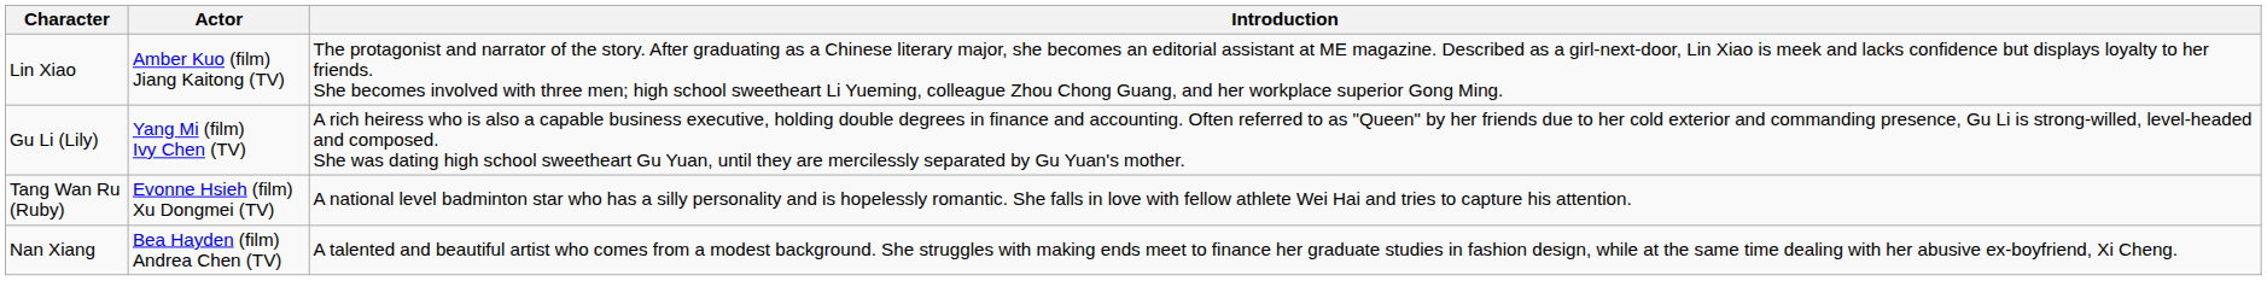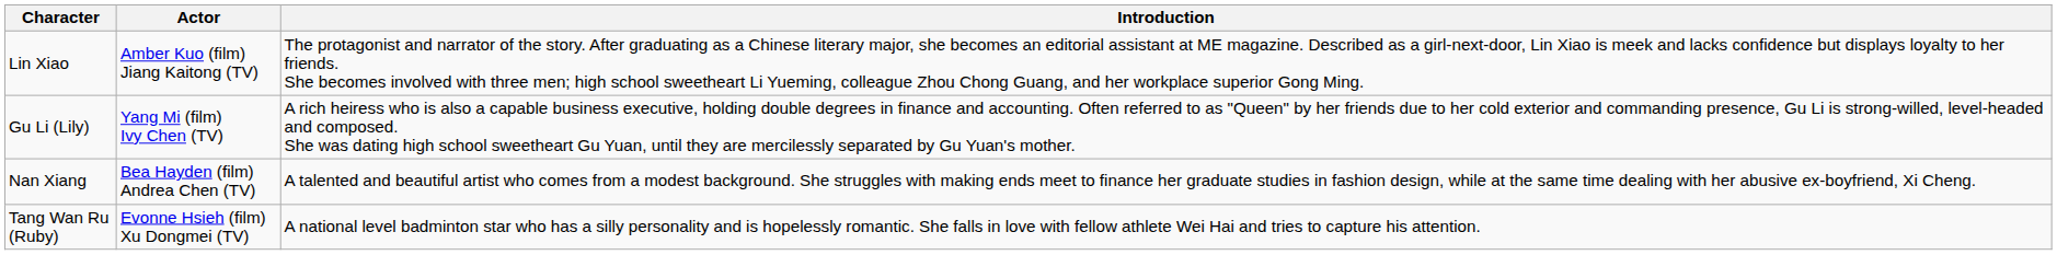rows swapped: Nan Xiang <-> Tang Wan Ru (Ruby)
